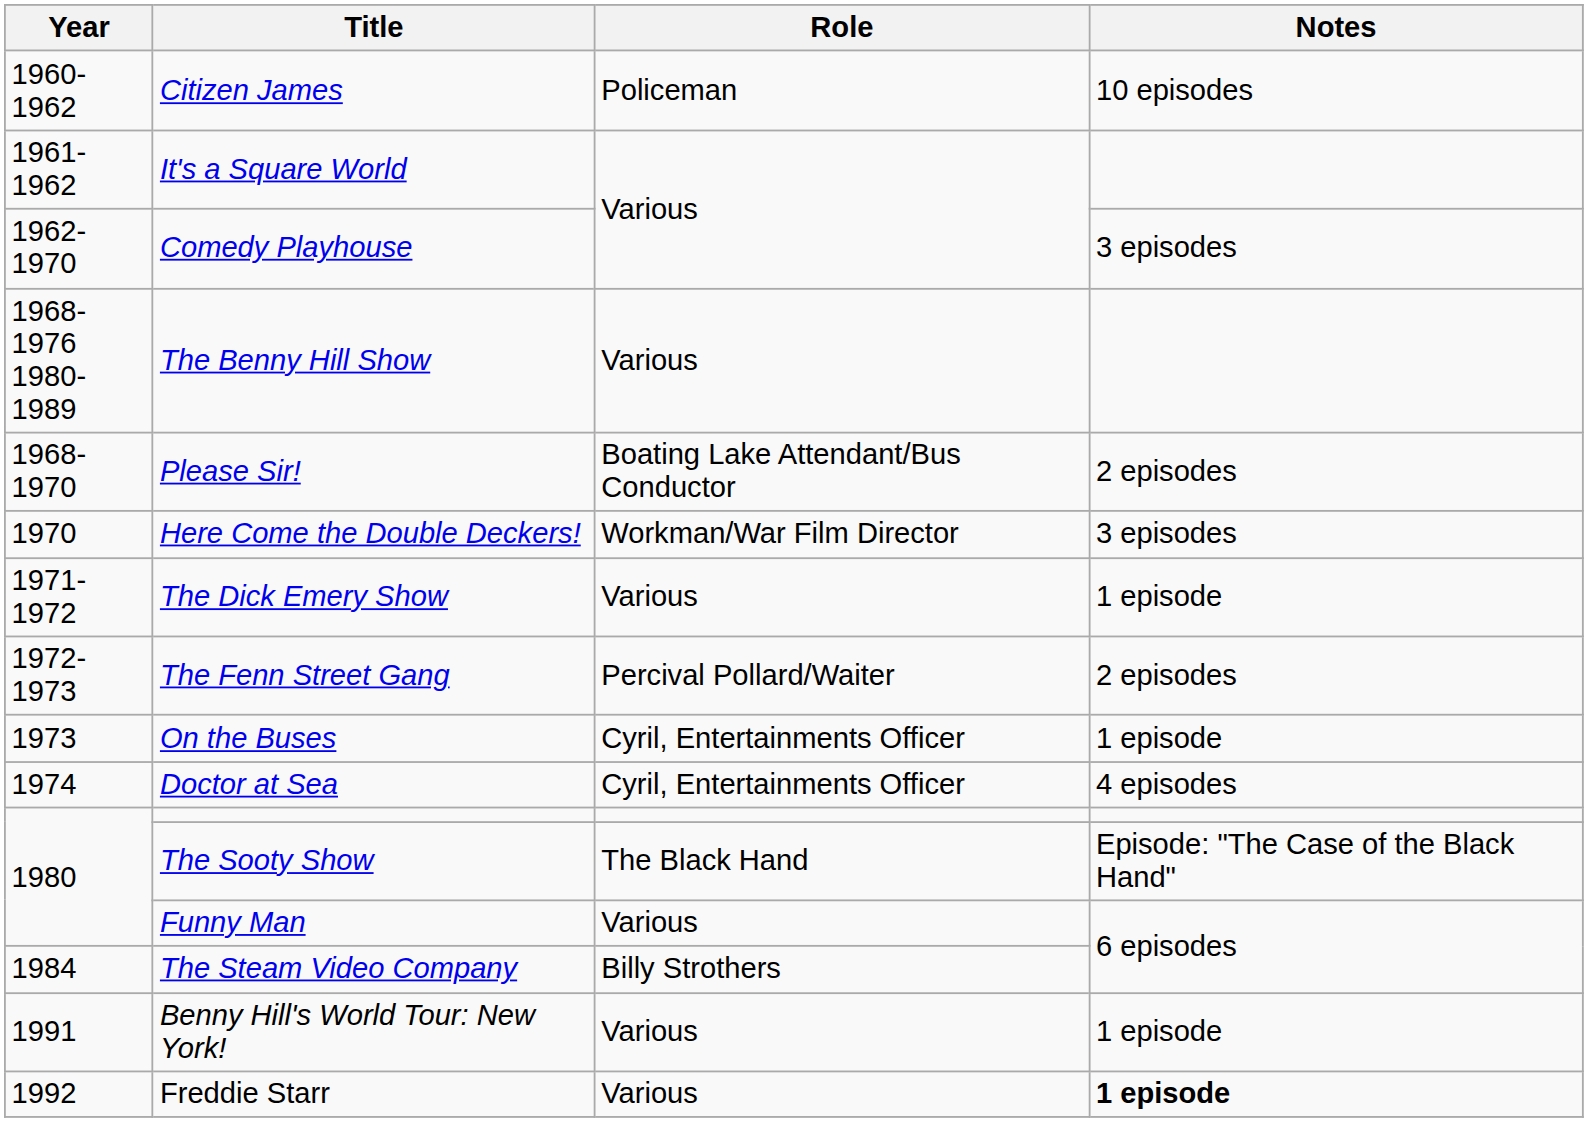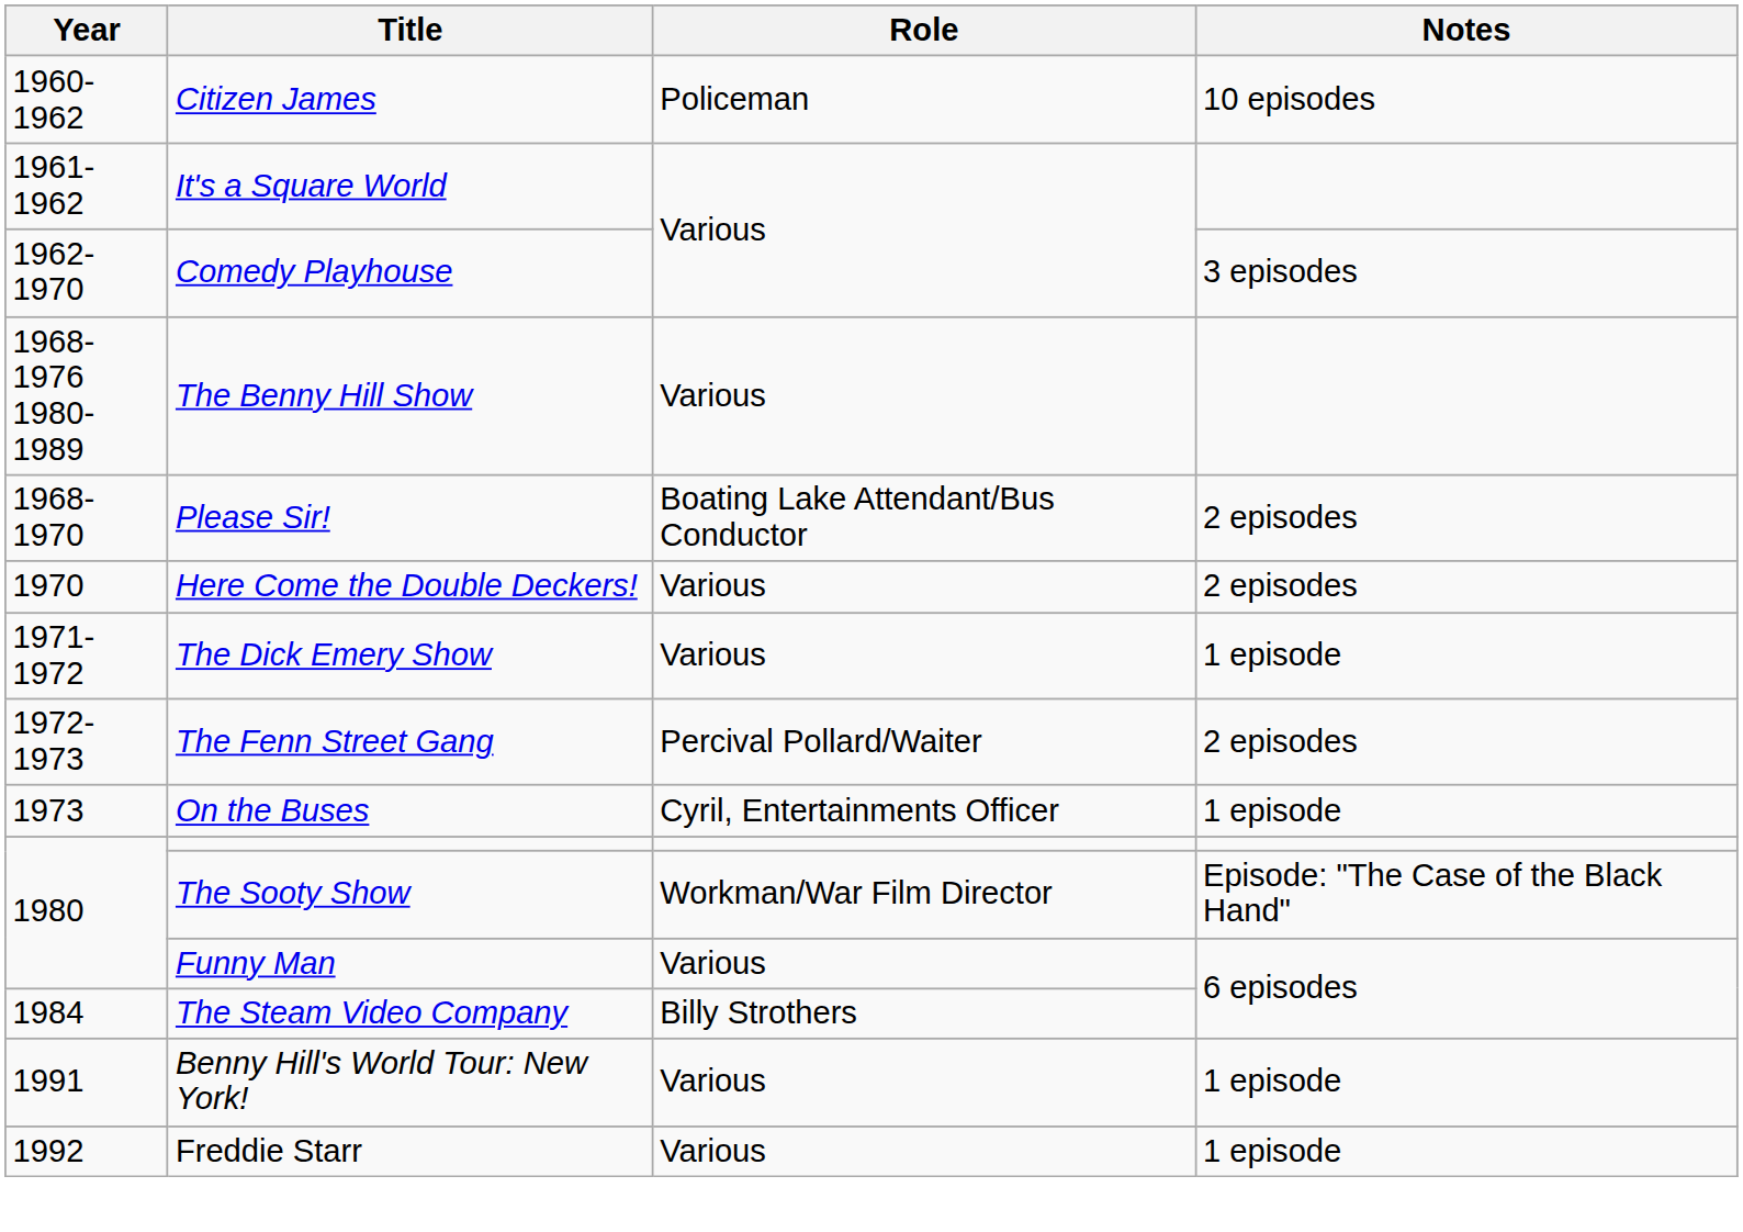Here Come the Double Deckers! | Role: Workman/War Film Director -> Various
Here Come the Double Deckers! | Notes: 3 episodes -> 2 episodes
- row: 1974 | Doctor at Sea | Cyril, Entertainments Officer | 4 episodes
The Sooty Show | Role: The Black Hand -> Workman/War Film Director
Freddie Starr | Notes: bold -> normal
